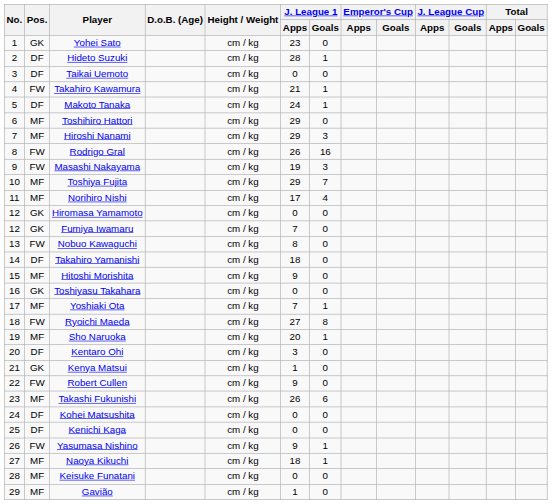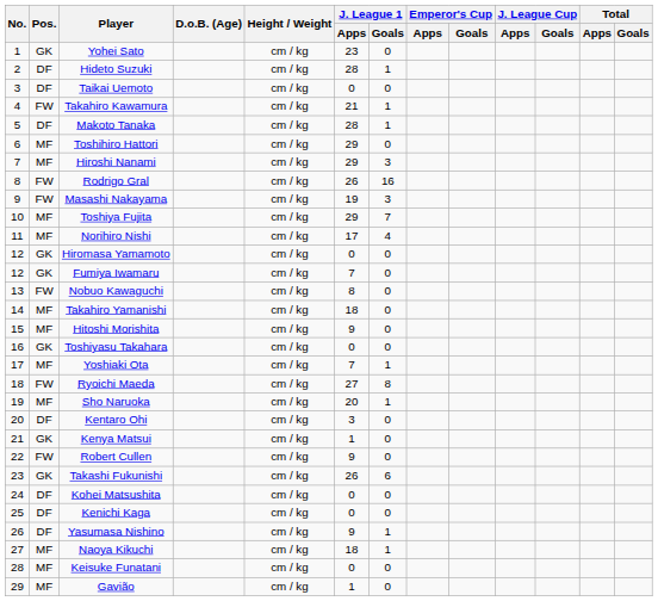Makoto Tanaka | J. League 1 / Apps: 24 -> 28
Takahiro Yamanishi | Pos.: DF -> MF
Takashi Fukunishi | Pos.: MF -> GK
Yasumasa Nishino | Pos.: FW -> DF
